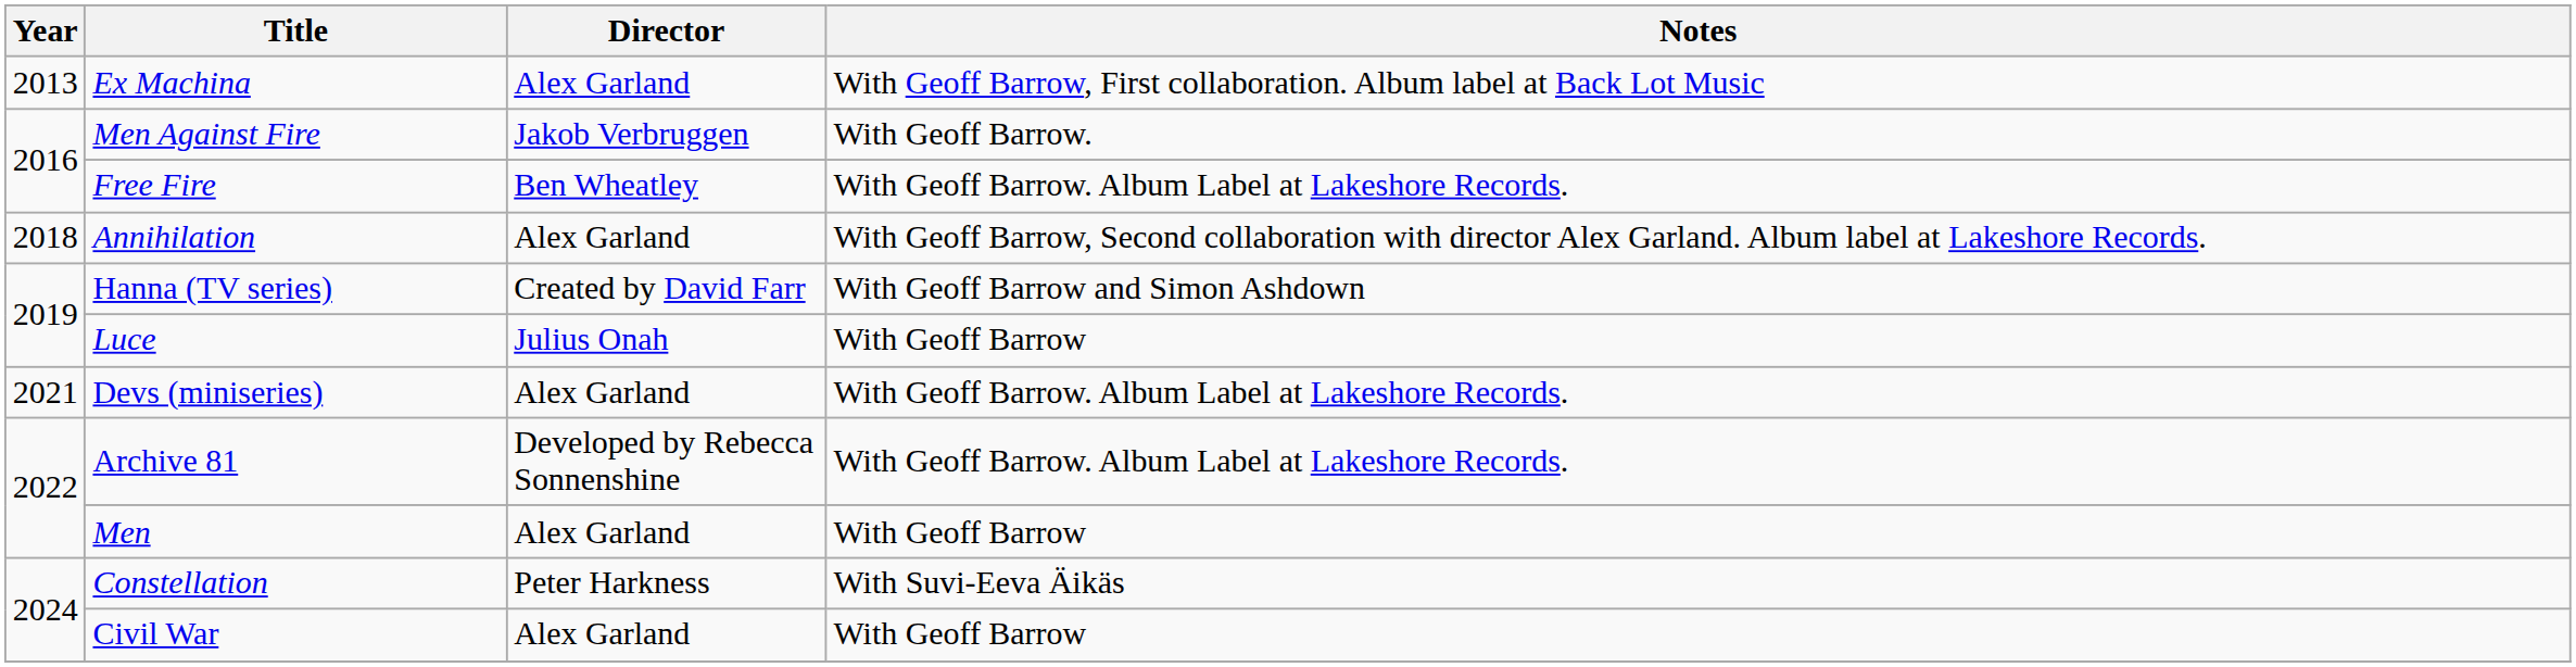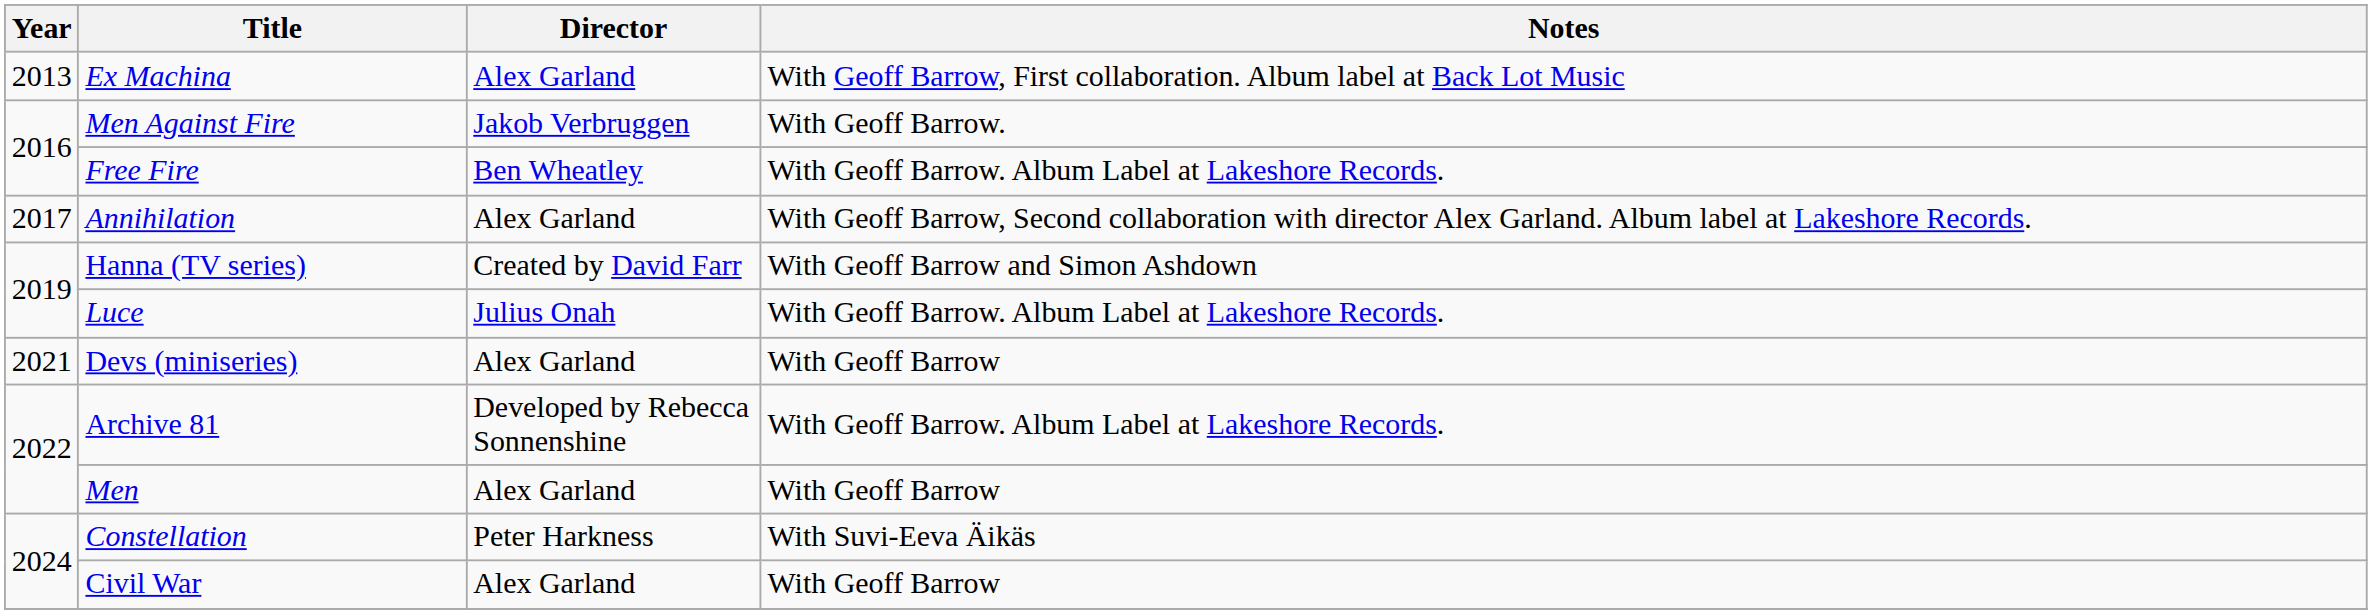Annihilation | Year: 2018 -> 2017
Luce | Notes: With Geoff Barrow -> With Geoff Barrow. Album Label at Lakeshore Records.
Devs (miniseries) | Notes: With Geoff Barrow. Album Label at Lakeshore Records. -> With Geoff Barrow
